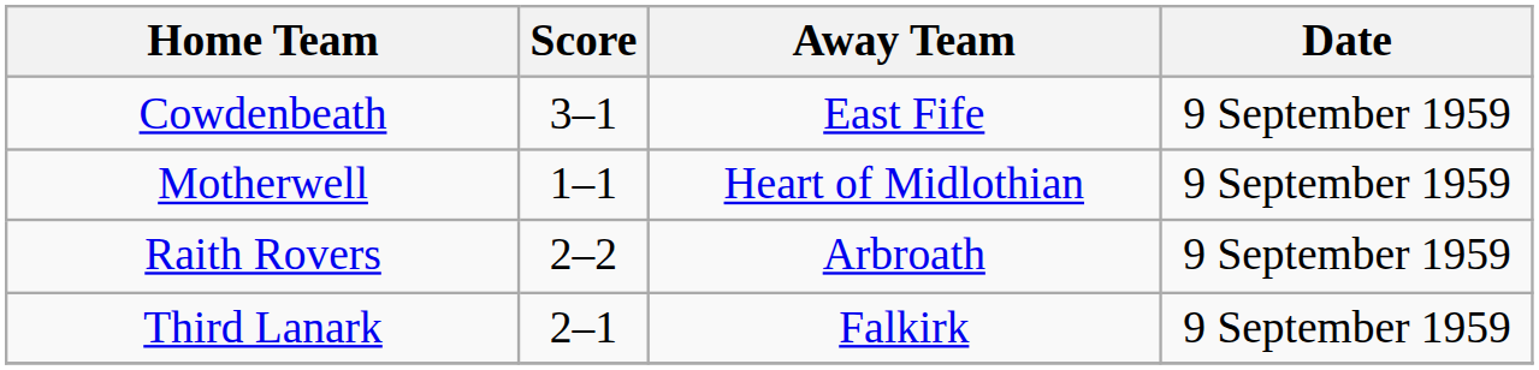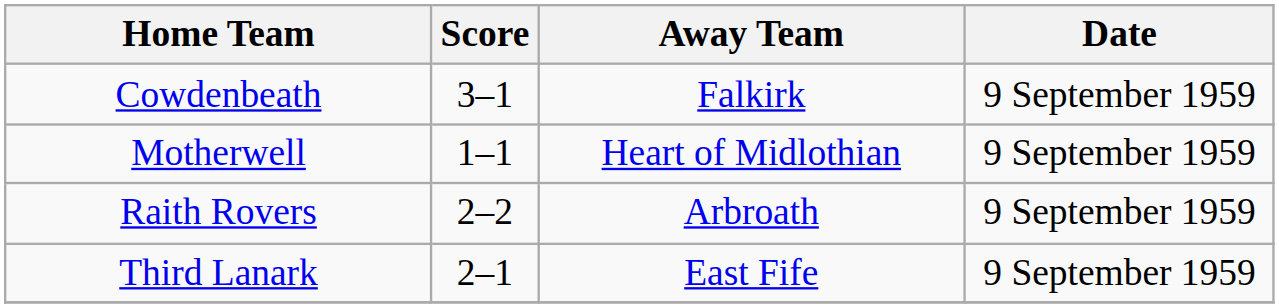Cowdenbeath | Away Team: East Fife -> Falkirk
Third Lanark | Away Team: Falkirk -> East Fife
